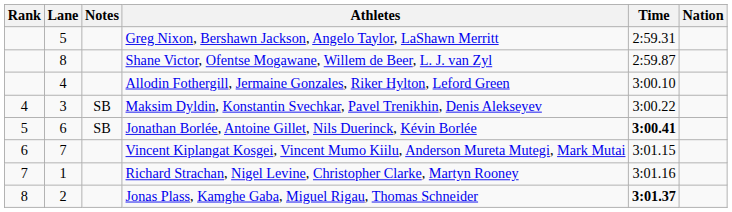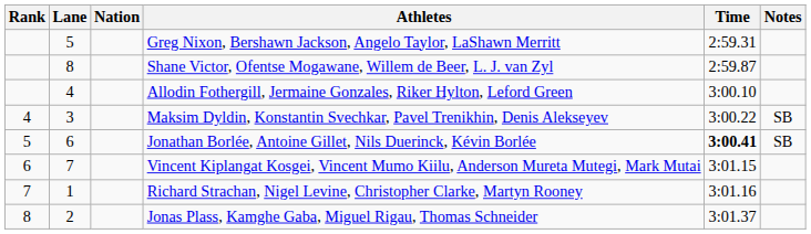columns swapped: Nation <-> Notes
Jonas Plass, Kamghe Gaba, Miguel Rigau, Thomas Schneider | Time: bold -> normal
